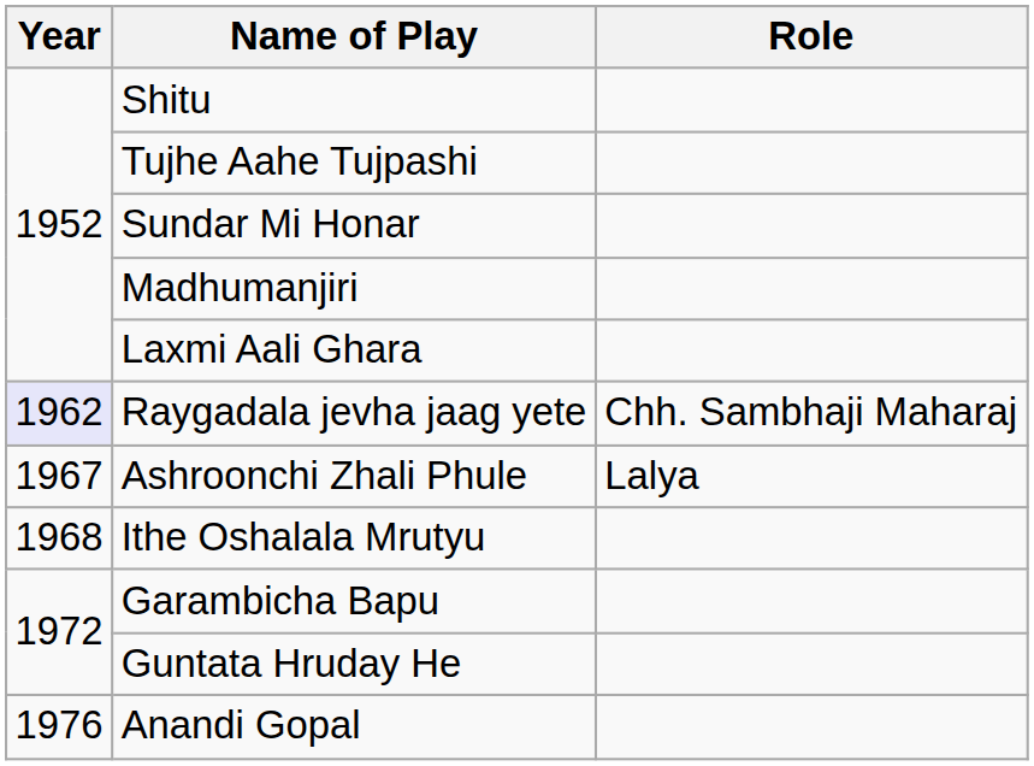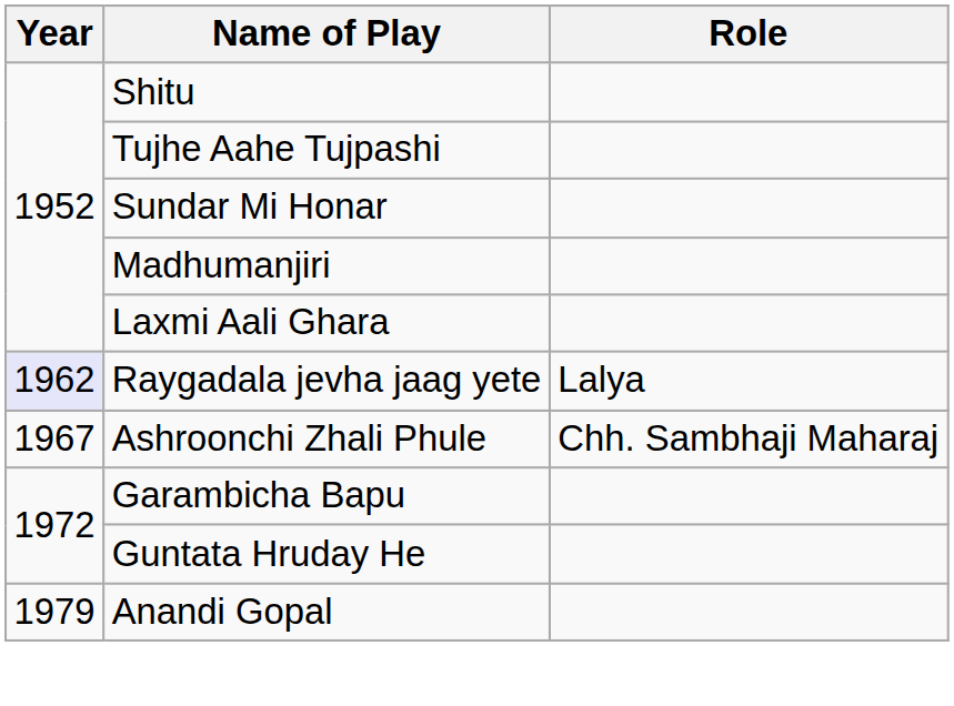Raygadala jevha jaag yete | Role: Chh. Sambhaji Maharaj -> Lalya
Ashroonchi Zhali Phule | Role: Lalya -> Chh. Sambhaji Maharaj
- row: 1968 | Ithe Oshalala Mrutyu
Anandi Gopal | Year: 1976 -> 1979
